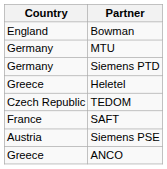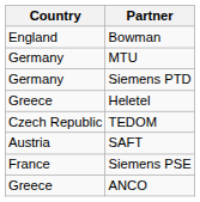SAFT | Country: France -> Austria
Siemens PSE | Country: Austria -> France
